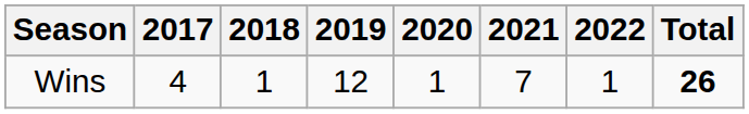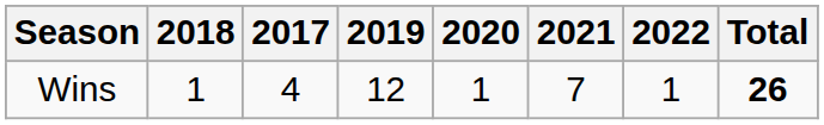columns swapped: 2017 <-> 2018
